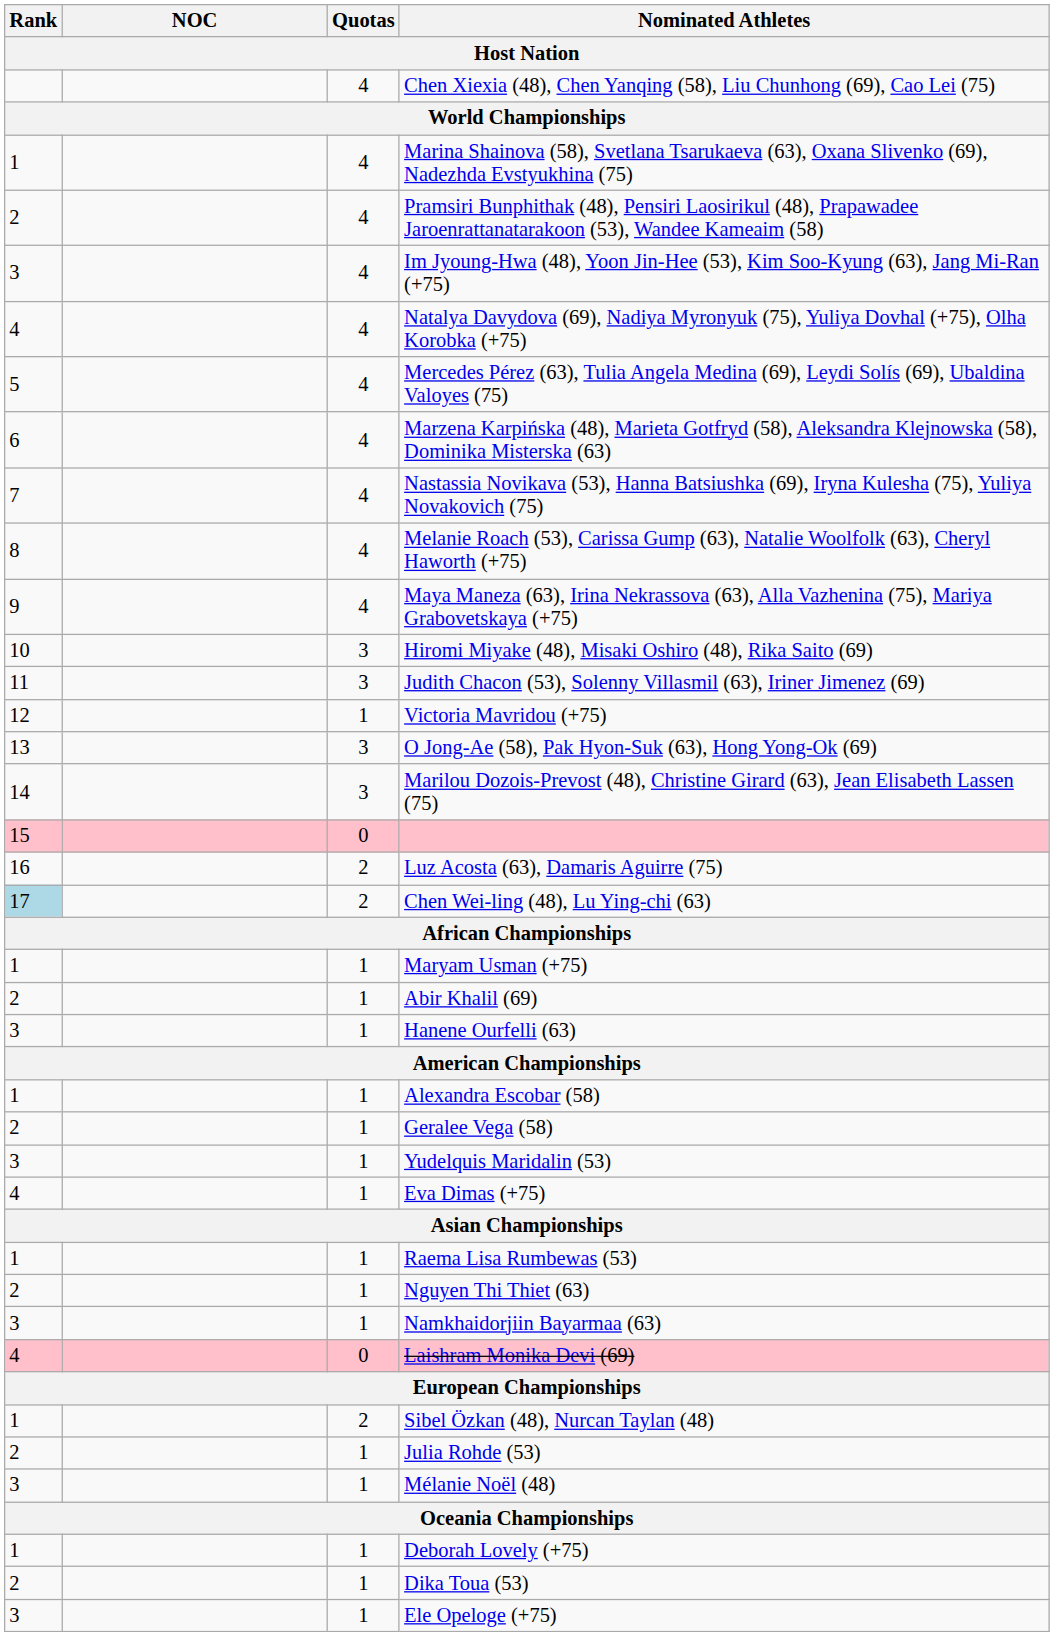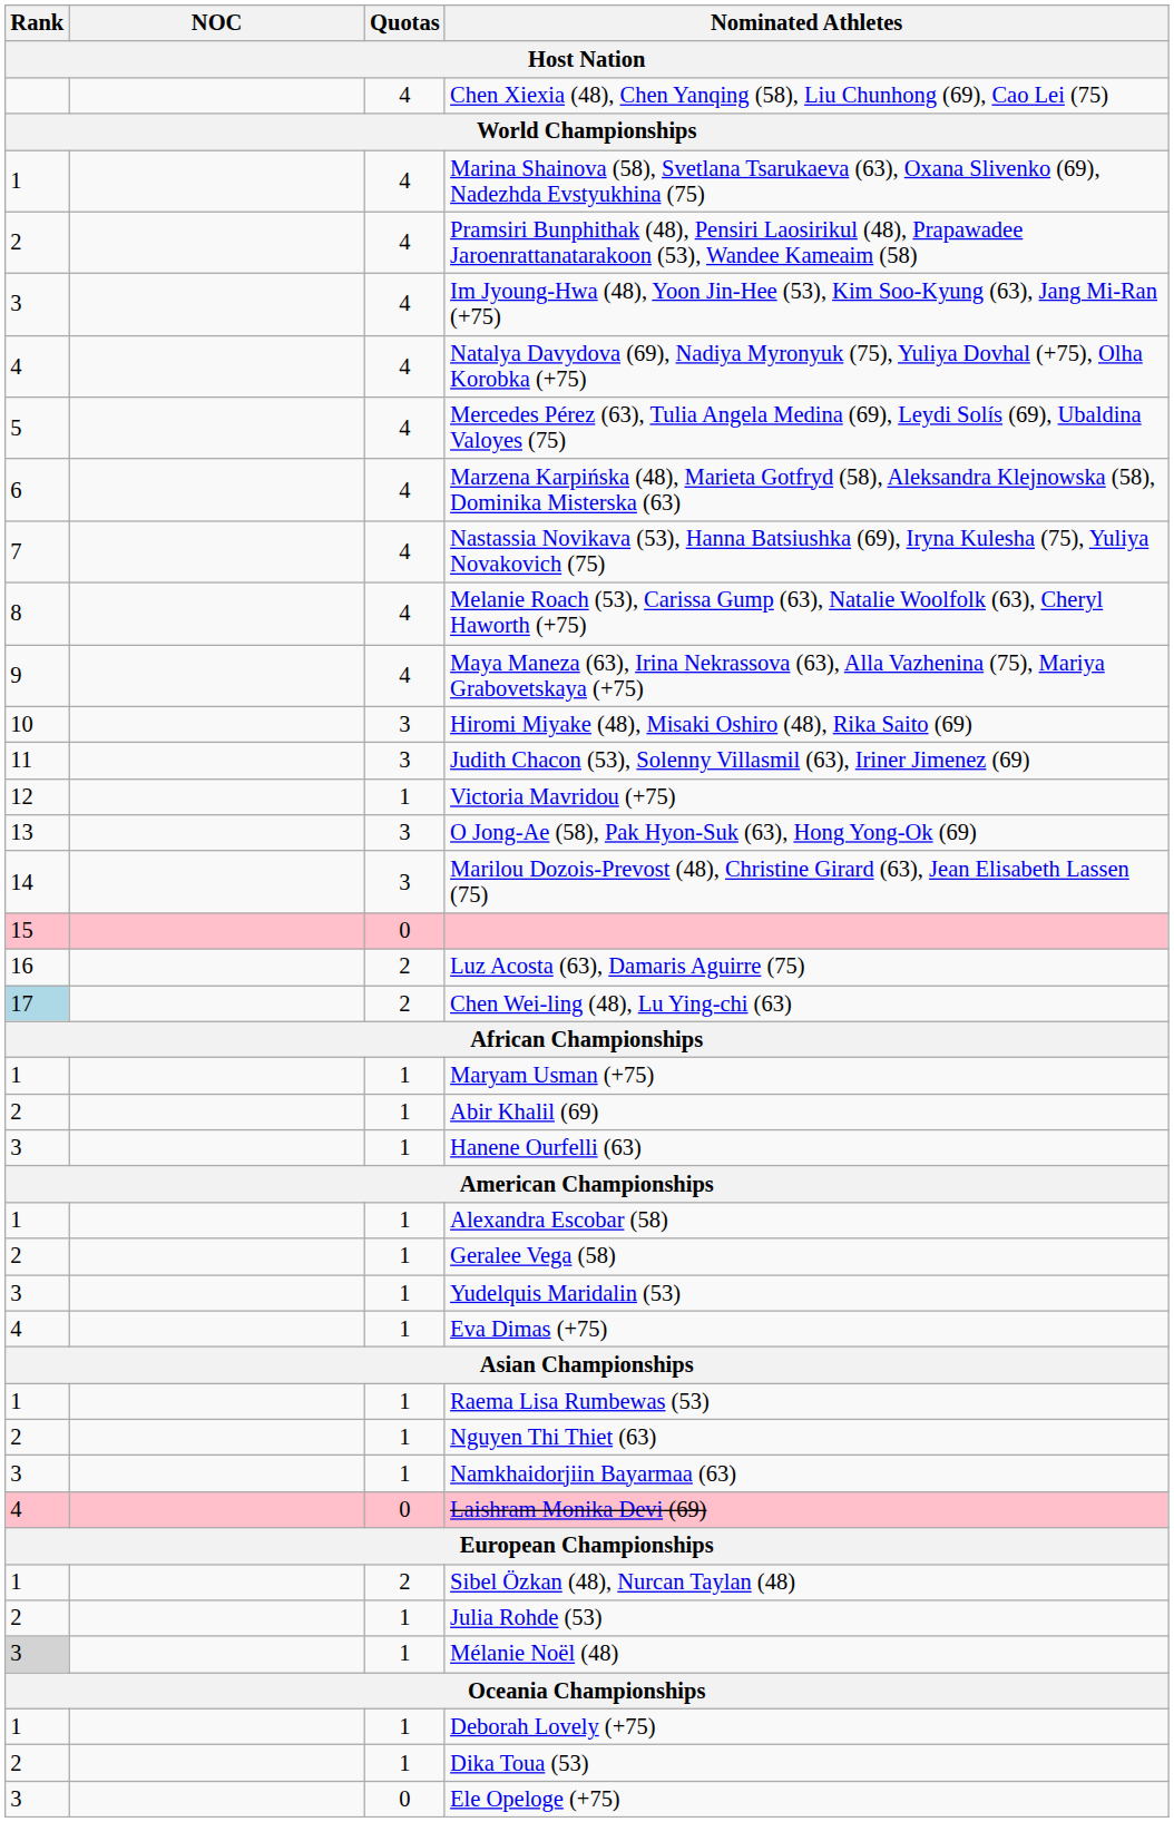Mélanie Noël (48) | Rank: no background -> lightgrey background
Ele Opeloge (+75) | Quotas: 1 -> 0
